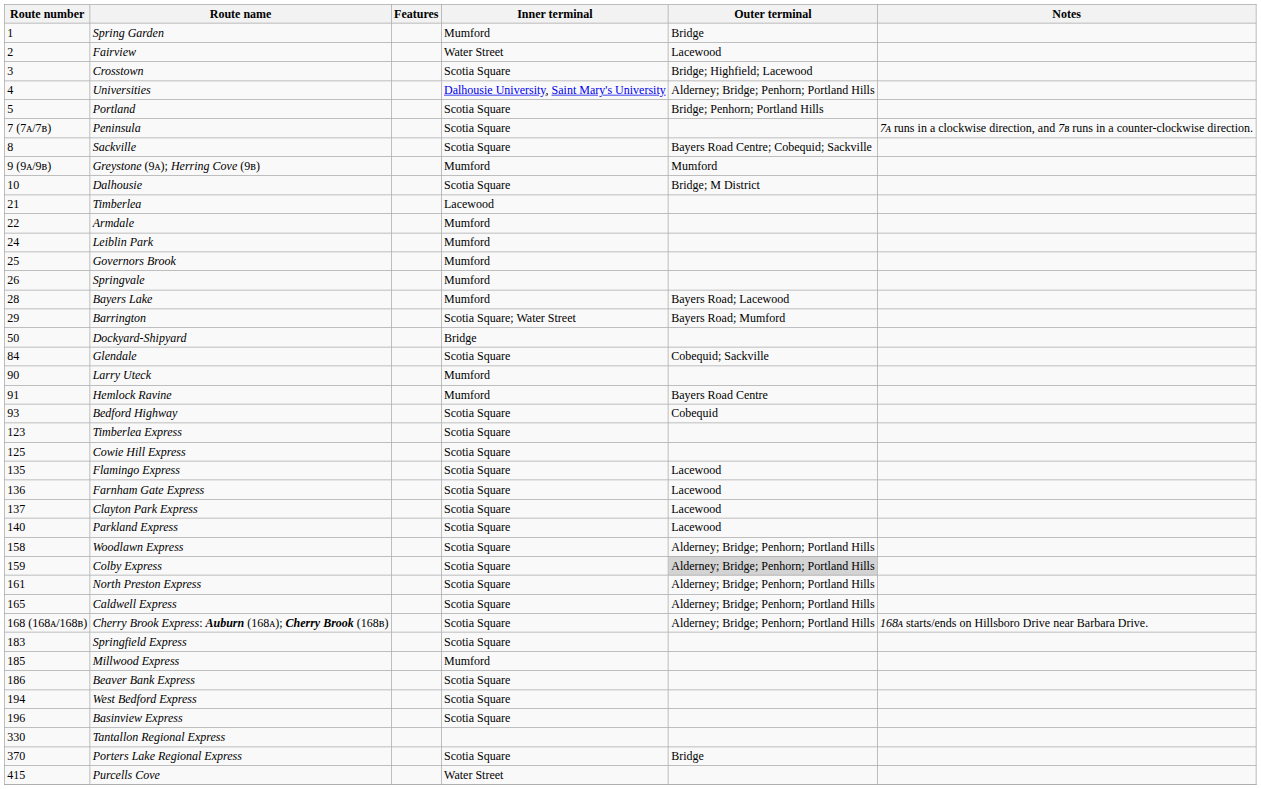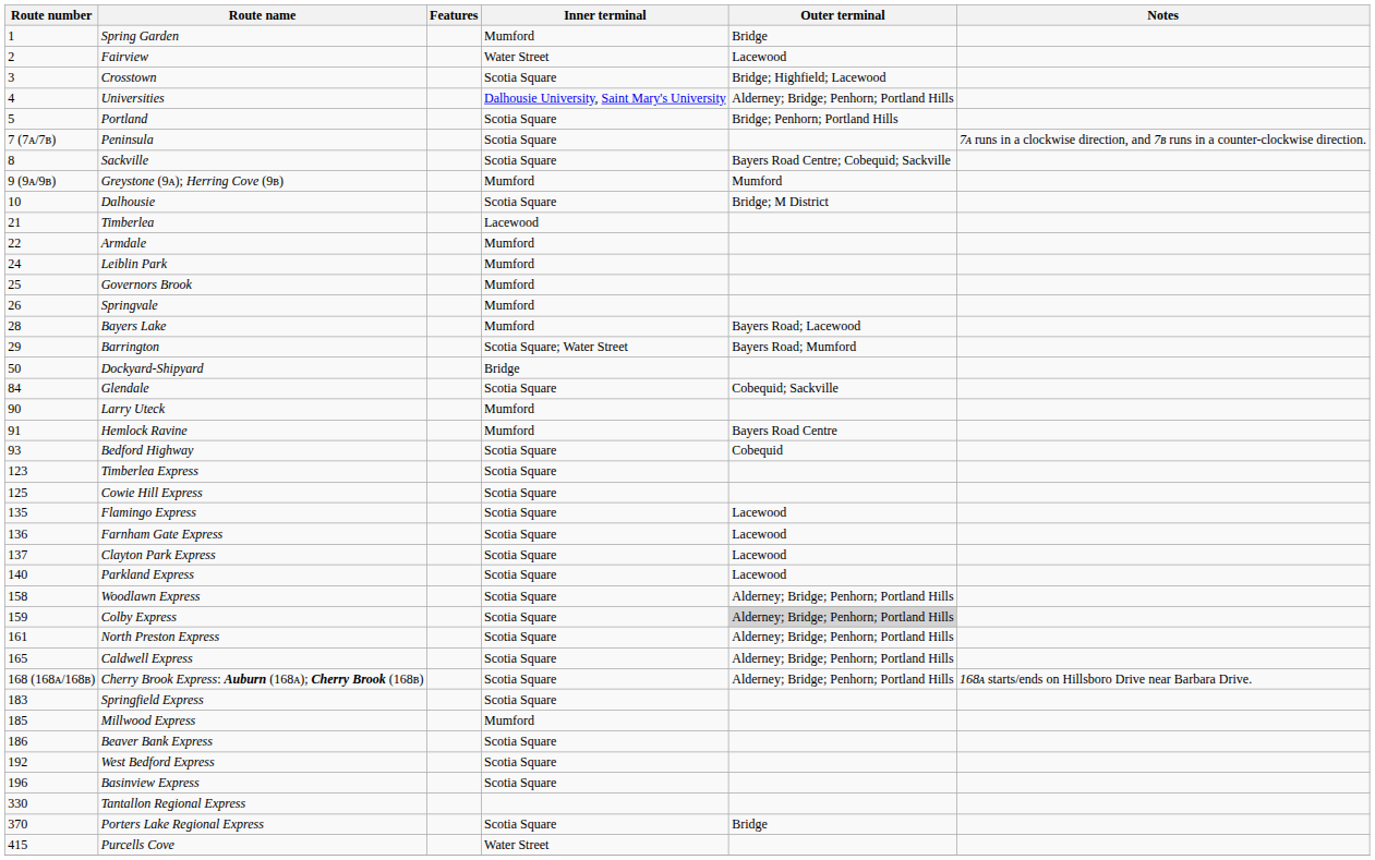West Bedford Express | Route number: 194 -> 192
